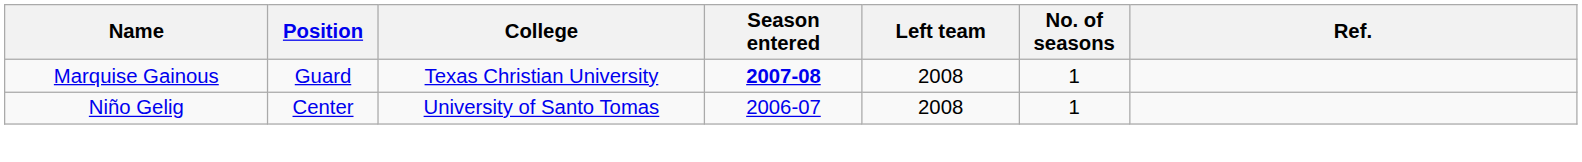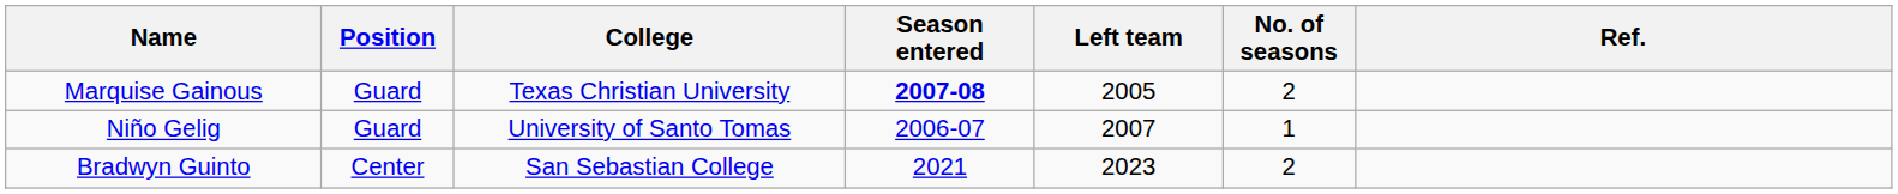Marquise Gainous | Left team: 2008 -> 2005
Marquise Gainous | No. of seasons: 1 -> 2
Niño Gelig | Position: Center -> Guard
Niño Gelig | Left team: 2008 -> 2007
+ row: Bradwyn Guinto | Center | San Sebastian College | 2021 | 2023 | 2
